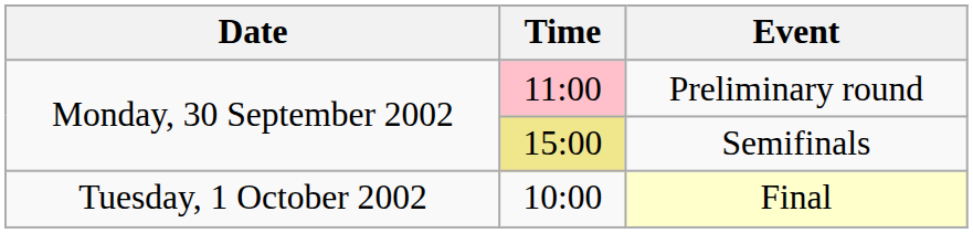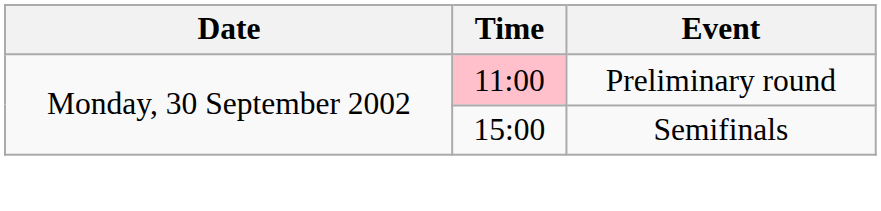Semifinals | Time: khaki background -> no background
- row: Tuesday, 1 October 2002 | 10:00 | Final
